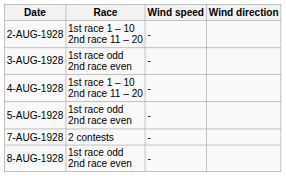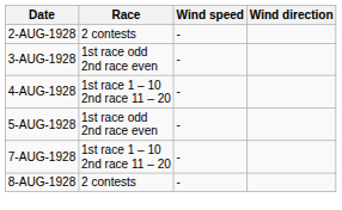2-AUG-1928 | Race: 1st race 1 – 10 2nd race 11 – 20 -> 2 contests
7-AUG-1928 | Race: 2 contests -> 1st race 1 – 10 2nd race 11 – 20
8-AUG-1928 | Race: 1st race odd 2nd race even -> 2 contests
